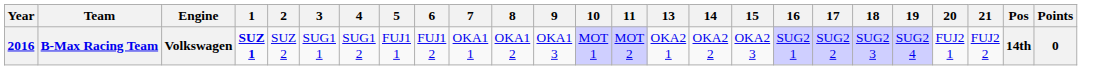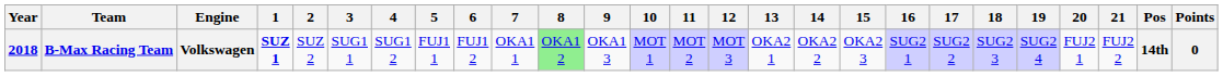+ column: 12 | MOT 3
B-Max Racing Team | Year: 2016 -> 2018
B-Max Racing Team | 8: no background -> lightgreen background
